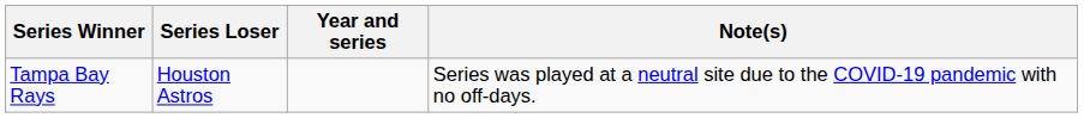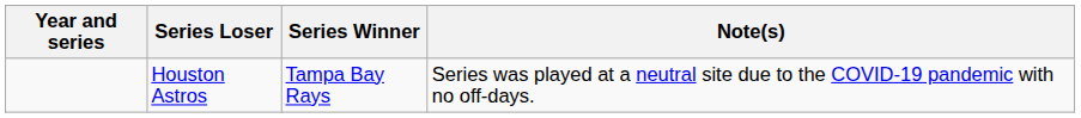columns swapped: Year and series <-> Series Winner
